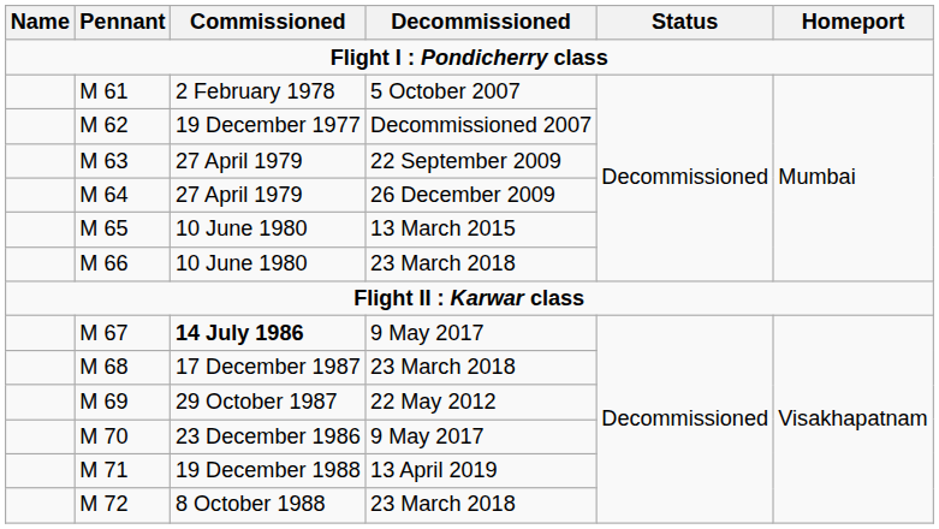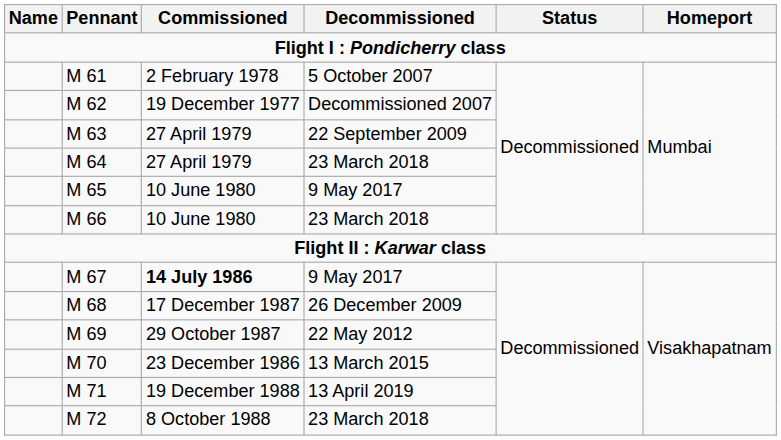M 64 | Decommissioned: 26 December 2009 -> 23 March 2018
M 65 | Decommissioned: 13 March 2015 -> 9 May 2017
M 68 | Decommissioned: 23 March 2018 -> 26 December 2009
M 70 | Decommissioned: 9 May 2017 -> 13 March 2015
